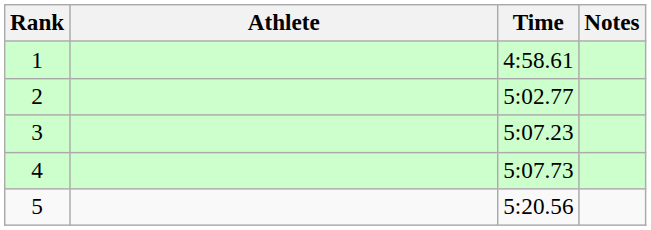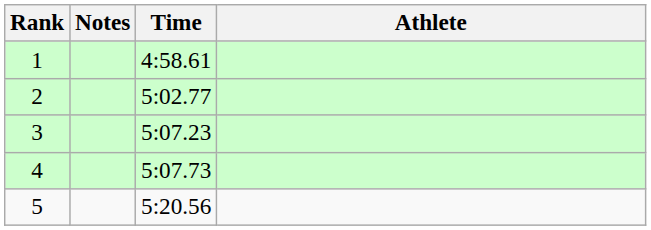columns swapped: Athlete <-> Notes
